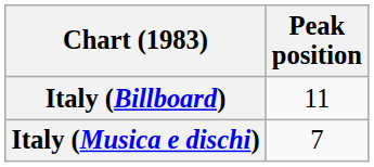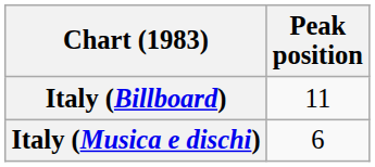Italy (Musica e dischi) | Peak position: 7 -> 6
